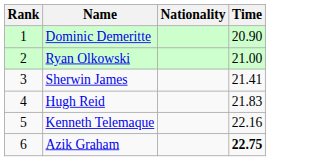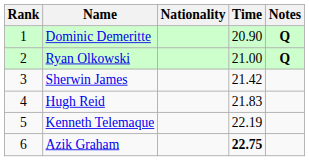+ column: Notes | Q | Q
Sherwin James | Time: 21.41 -> 21.42
Kenneth Telemaque | Time: 22.16 -> 22.19
